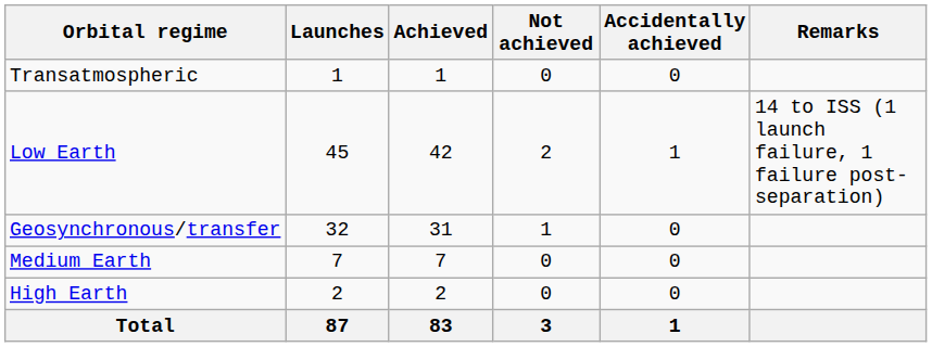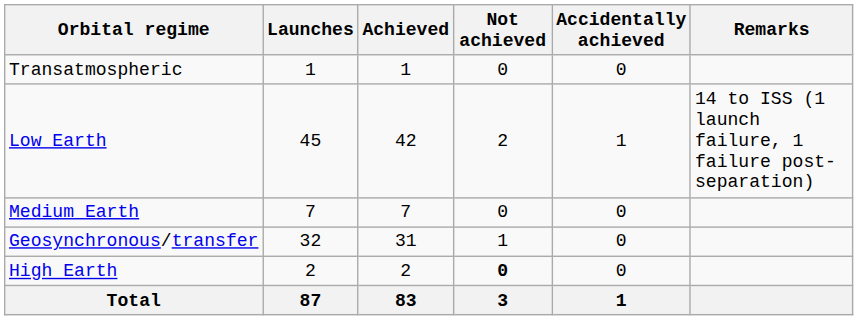rows swapped: Geosynchronous/transfer <-> Medium Earth
High Earth | Not achieved: normal -> bold
